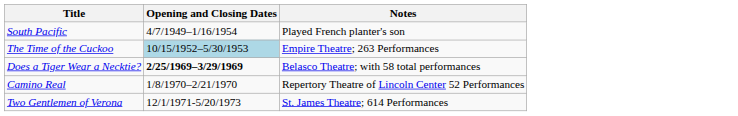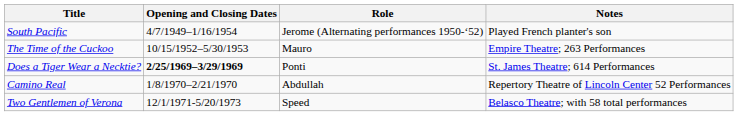+ column: Role | Jerome (Alternating performances 1950-‘52) | Mauro | Ponti | Abdullah | Speed
The Time of the Cuckoo | Opening and Closing Dates: lightblue background -> no background
Does a Tiger Wear a Necktie? | Notes: Belasco Theatre; with 58 total performances -> St. James Theatre; 614 Performances
Two Gentlemen of Verona | Notes: St. James Theatre; 614 Performances -> Belasco Theatre; with 58 total performances
